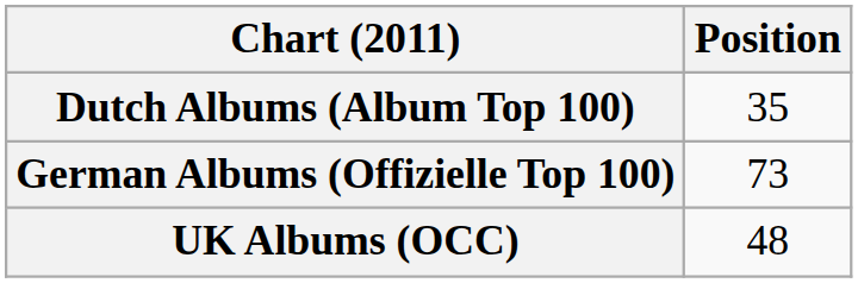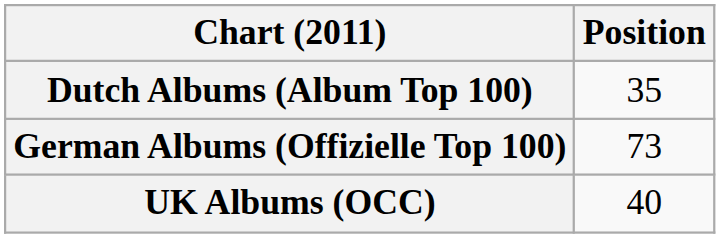UK Albums (OCC) | Position: 48 -> 40
